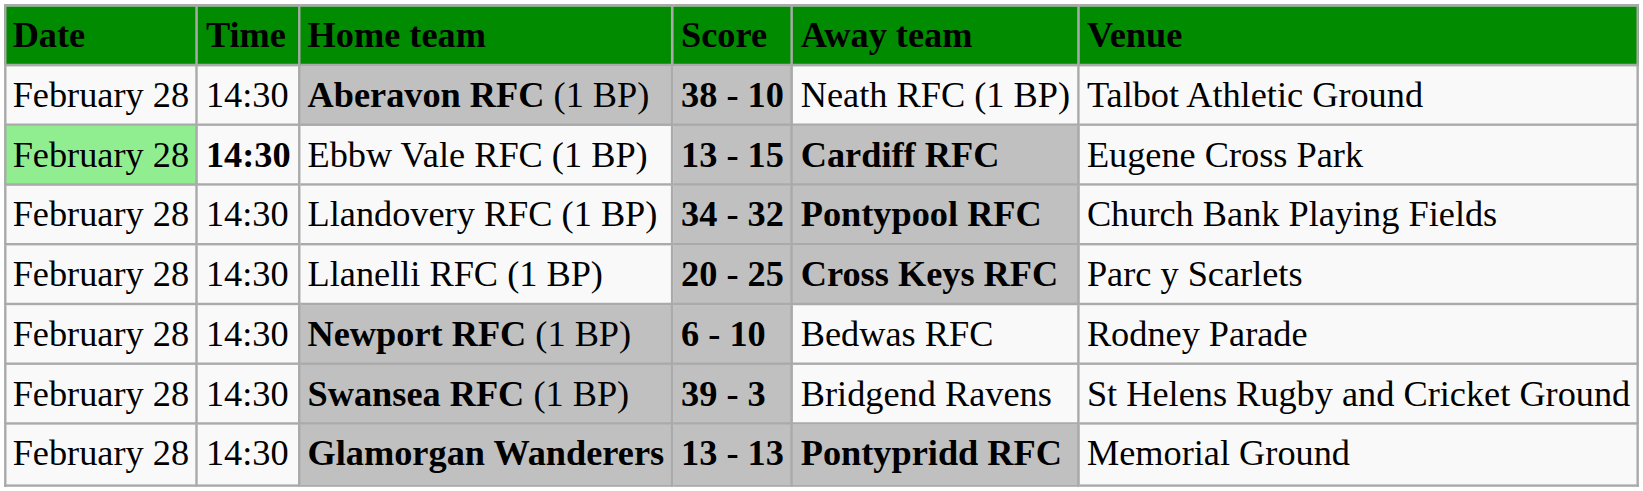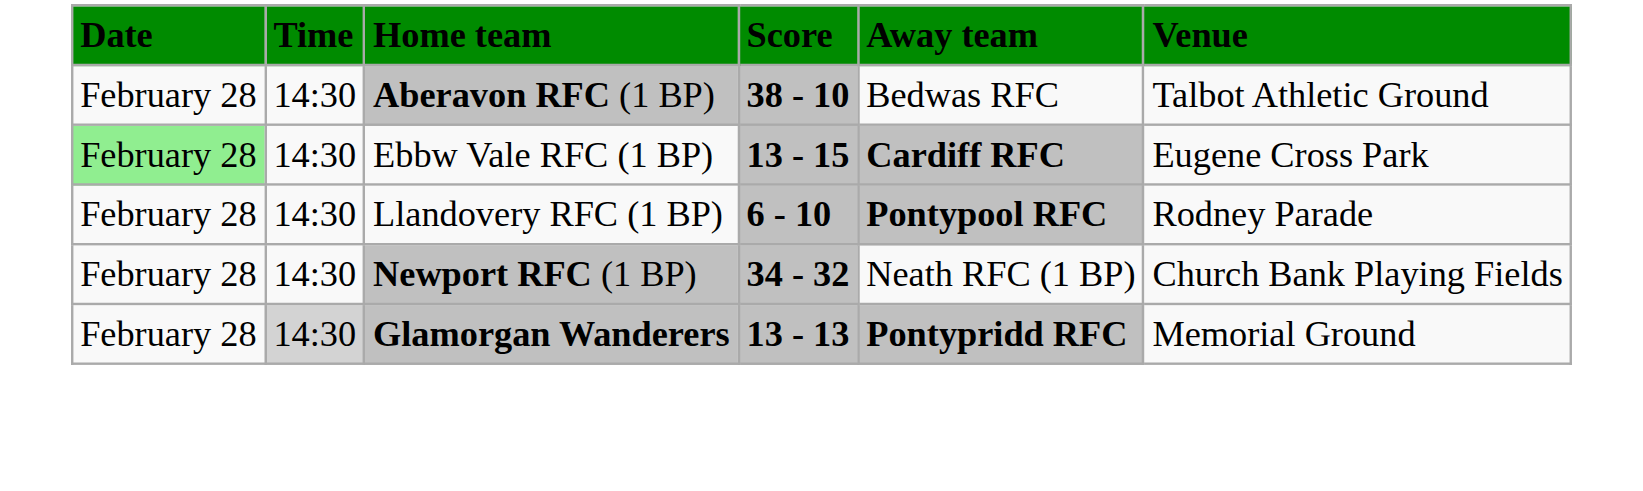Aberavon RFC (1 BP) | Away team: Neath RFC (1 BP) -> Bedwas RFC
Ebbw Vale RFC (1 BP) | Time: bold -> normal
Llandovery RFC (1 BP) | Score: 34 - 32 -> 6 - 10
Llandovery RFC (1 BP) | Venue: Church Bank Playing Fields -> Rodney Parade
- row: February 28 | 14:30 | Llanelli RFC (1 BP) | 20 - 25 | Cross Keys RFC | Parc y Scarlets
Newport RFC (1 BP) | Score: 6 - 10 -> 34 - 32
Newport RFC (1 BP) | Away team: Bedwas RFC -> Neath RFC (1 BP)
Newport RFC (1 BP) | Venue: Rodney Parade -> Church Bank Playing Fields
- row: February 28 | 14:30 | Swansea RFC (1 BP) | 39 - 3 | Bridgend Ravens | St Helens Rugby and Cricket Ground
Glamorgan Wanderers | Time: no background -> lightgrey background
